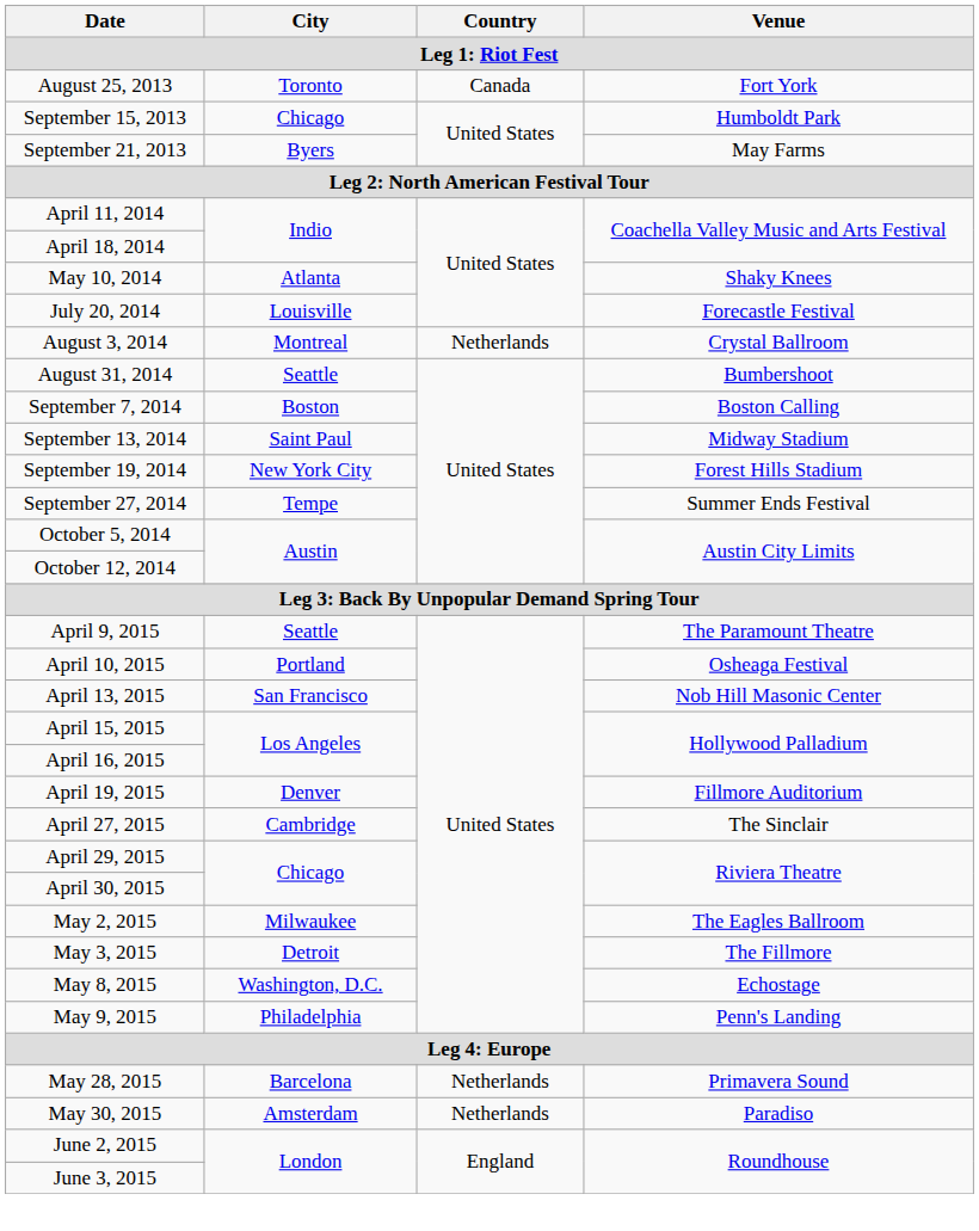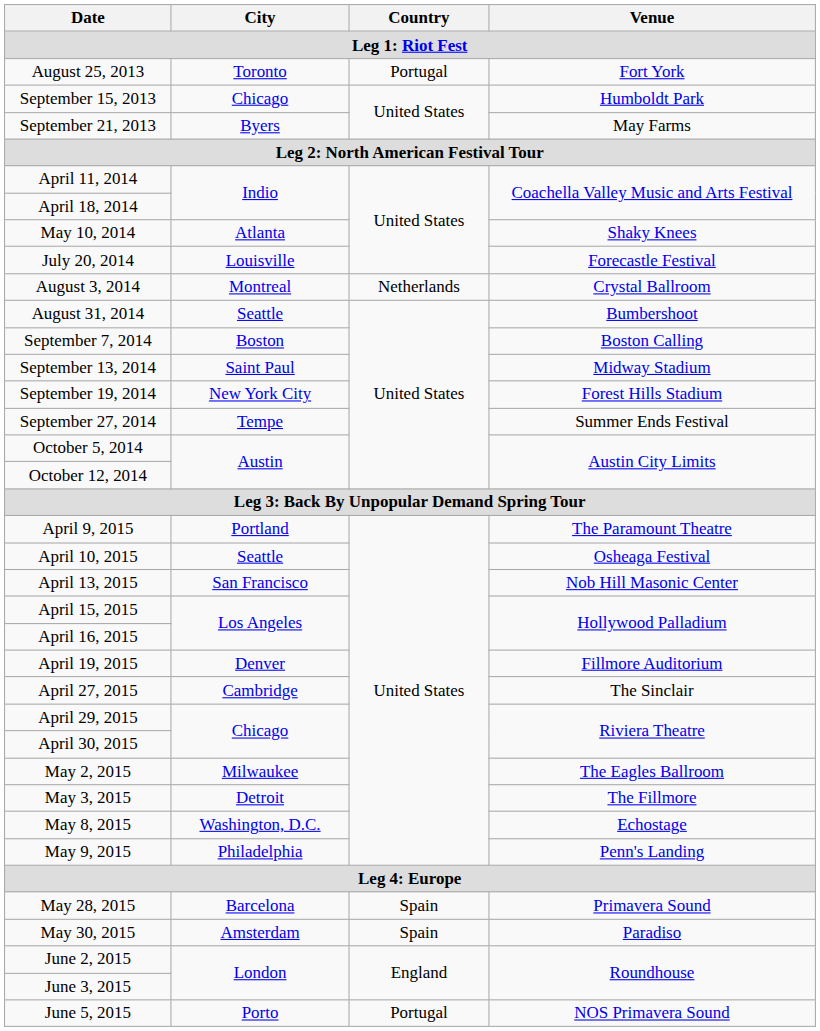August 25, 2013 | Country: Canada -> Portugal
April 9, 2015 | City: Seattle -> Portland
April 10, 2015 | City: Portland -> Seattle
May 28, 2015 | Country: Netherlands -> Spain
May 30, 2015 | Country: Netherlands -> Spain
+ row: June 5, 2015 | Porto | Portugal | NOS Primavera Sound
